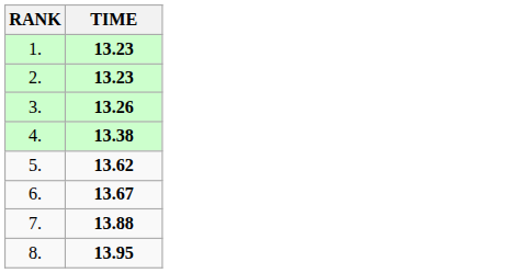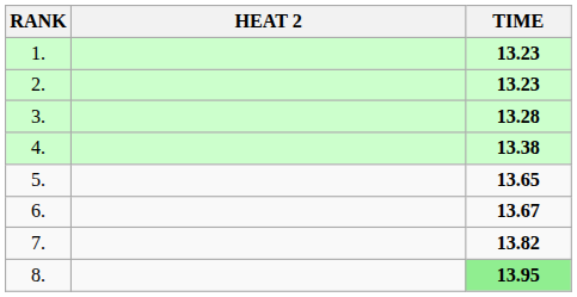+ column: HEAT 2
3. | TIME: 13.26 -> 13.28
5. | TIME: 13.62 -> 13.65
7. | TIME: 13.88 -> 13.82
8. | TIME: no background -> lightgreen background
